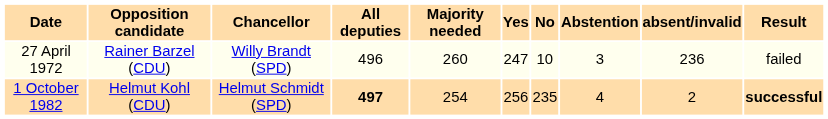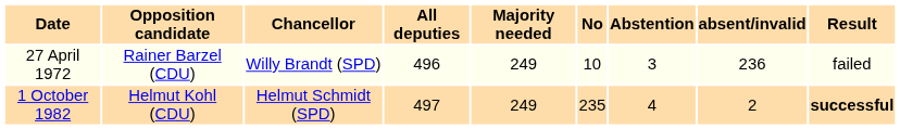- column: Yes | 247 | 256
27 April 1972 | Majority needed: 260 -> 249
1 October 1982 | All deputies: bold -> normal
1 October 1982 | Majority needed: 254 -> 249
